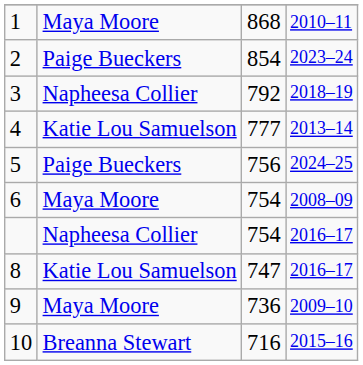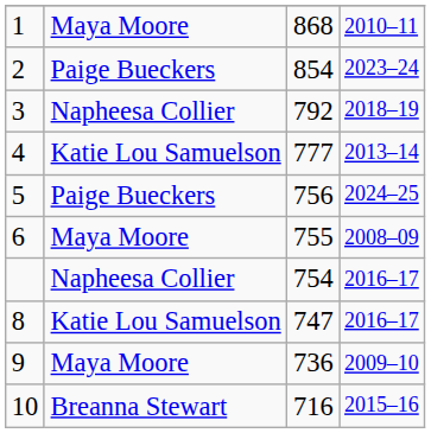6 | column 3: 754 -> 755
